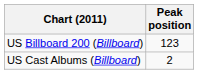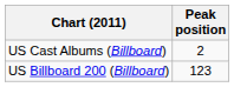rows swapped: US Billboard 200 (Billboard) <-> US Cast Albums (Billboard)
